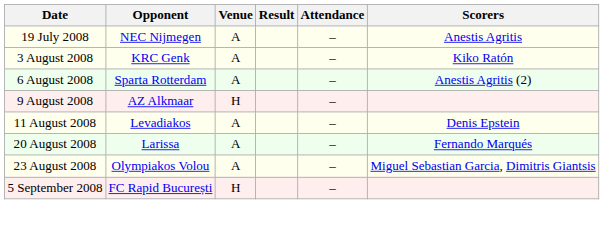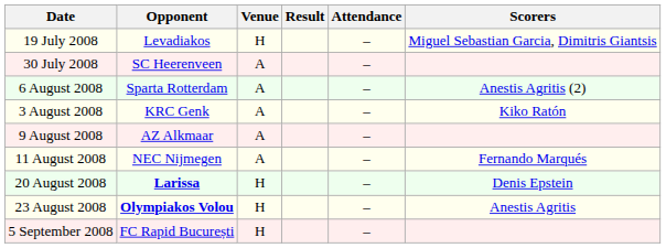19 July 2008 | Opponent: NEC Nijmegen -> Levadiakos
19 July 2008 | Venue: A -> H
19 July 2008 | Scorers: Anestis Agritis -> Miguel Sebastian Garcia, Dimitris Giantsis
+ row: 30 July 2008 | SC Heerenveen | A | –
rows swapped: 3 August 2008 <-> 6 August 2008
9 August 2008 | Venue: H -> A
11 August 2008 | Opponent: Levadiakos -> NEC Nijmegen
11 August 2008 | Scorers: Denis Epstein -> Fernando Marqués
20 August 2008 | Opponent: normal -> bold
20 August 2008 | Venue: A -> H
20 August 2008 | Scorers: Fernando Marqués -> Denis Epstein
23 August 2008 | Opponent: normal -> bold
23 August 2008 | Venue: A -> H
23 August 2008 | Scorers: Miguel Sebastian Garcia, Dimitris Giantsis -> Anestis Agritis
